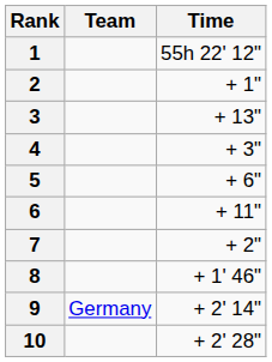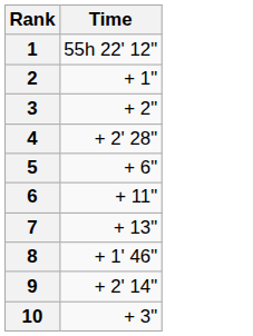- column: Team | Germany
3 | Time: + 13" -> + 2"
4 | Time: + 3" -> + 2' 28"
7 | Time: + 2" -> + 13"
10 | Time: + 2' 28" -> + 3"
